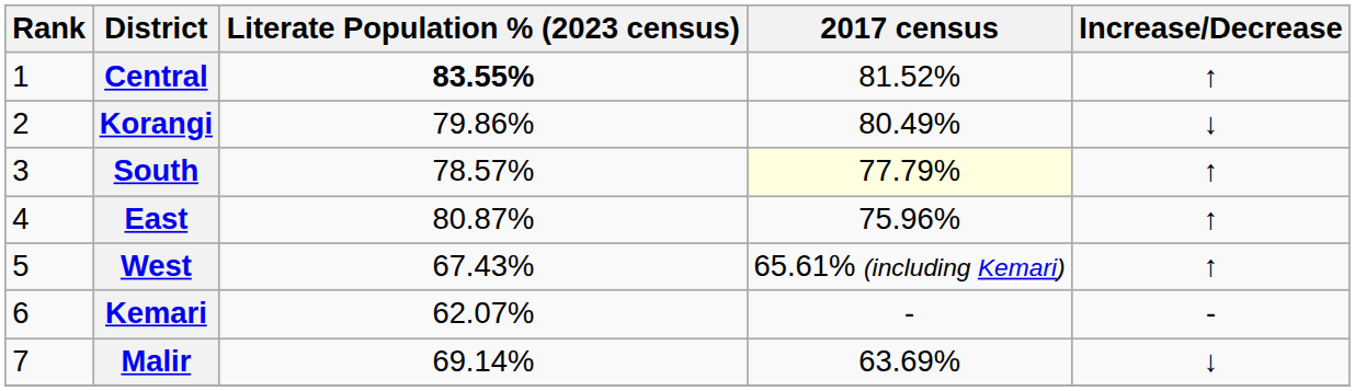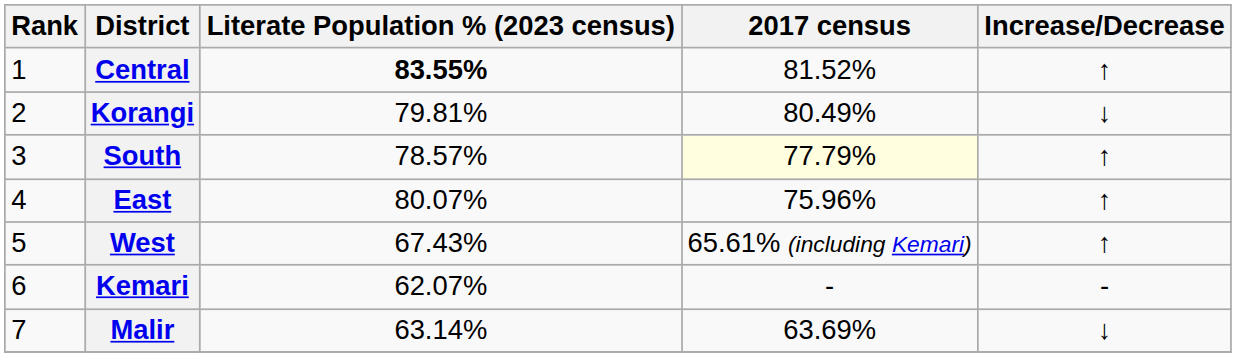Korangi | Literate Population % (2023 census): 79.86% -> 79.81%
East | Literate Population % (2023 census): 80.87% -> 80.07%
Malir | Literate Population % (2023 census): 69.14% -> 63.14%
